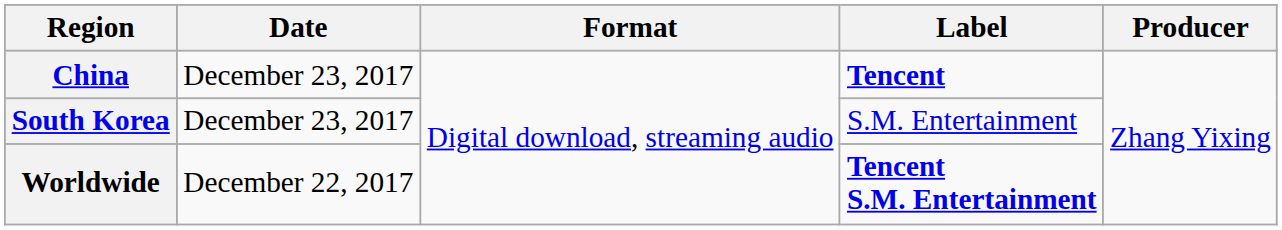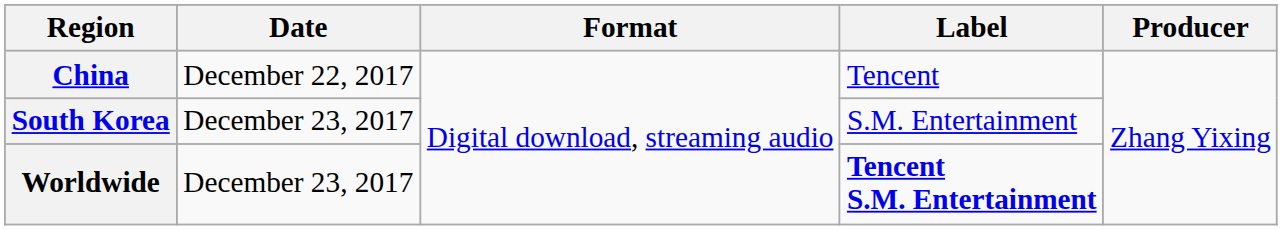China | Date: December 23, 2017 -> December 22, 2017
China | Label: bold -> normal
Worldwide | Date: December 22, 2017 -> December 23, 2017
